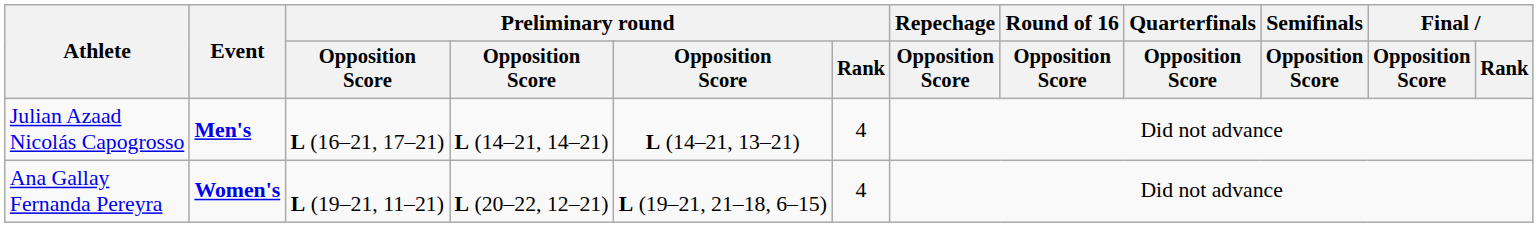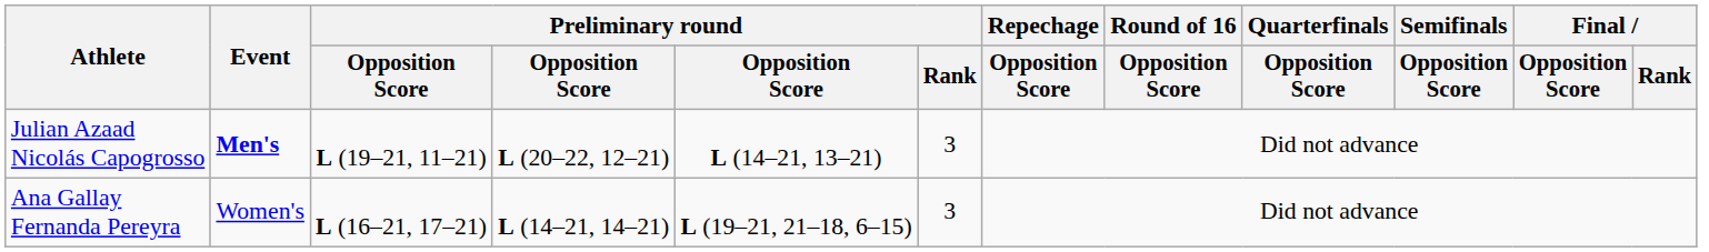Julian Azaad Nicolás Capogrosso | column 3: L (16–21, 17–21) -> L (19–21, 11–21)
Julian Azaad Nicolás Capogrosso | column 4: L (14–21, 14–21) -> L (20–22, 12–21)
Julian Azaad Nicolás Capogrosso | Preliminary round / Rank: 4 -> 3
Ana Gallay Fernanda Pereyra | Event: bold -> normal
Ana Gallay Fernanda Pereyra | column 3: L (19–21, 11–21) -> L (16–21, 17–21)
Ana Gallay Fernanda Pereyra | column 4: L (20–22, 12–21) -> L (14–21, 14–21)
Ana Gallay Fernanda Pereyra | Preliminary round / Rank: 4 -> 3
